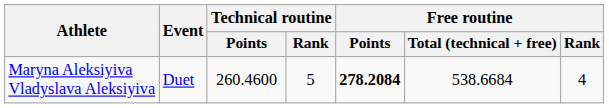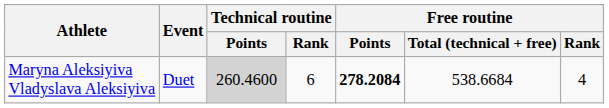Maryna Aleksiyiva Vladyslava Aleksiyiva | Technical routine / Points: no background -> lightgrey background
Maryna Aleksiyiva Vladyslava Aleksiyiva | Technical routine / Rank: 5 -> 6
